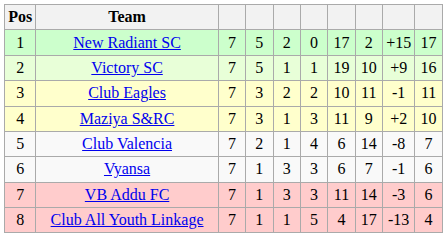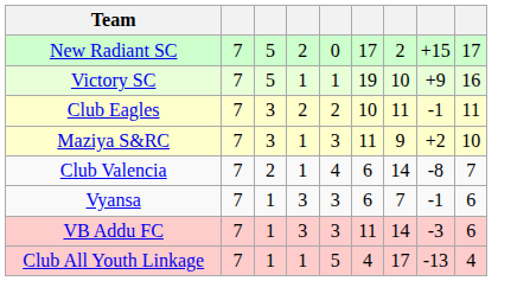- column: Pos | 1 | 2 | 3 | 4 | 5 | 6 | 7 | 8
